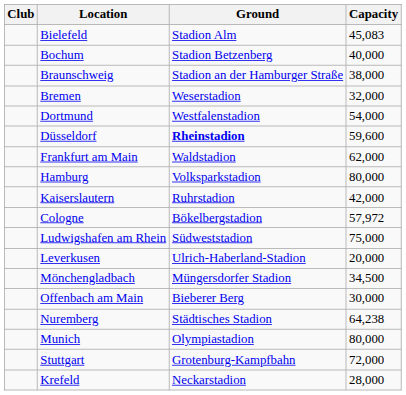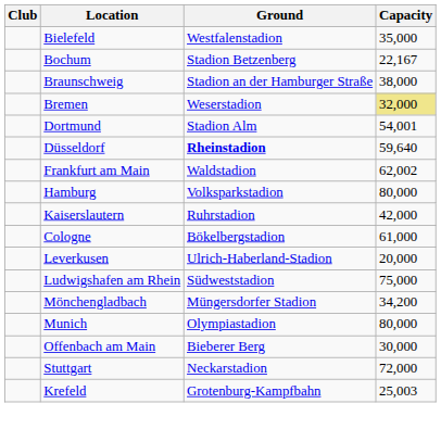Bielefeld | Ground: Stadion Alm -> Westfalenstadion
Bielefeld | Capacity: 45,083 -> 35,000
Bochum | Capacity: 40,000 -> 22,167
Bremen | Capacity: no background -> khaki background
Dortmund | Ground: Westfalenstadion -> Stadion Alm
Dortmund | Capacity: 54,000 -> 54,001
Düsseldorf | Capacity: 59,600 -> 59,640
Frankfurt am Main | Capacity: 62,000 -> 62,002
Cologne | Capacity: 57,972 -> 61,000
rows swapped: Leverkusen <-> Ludwigshafen am Rhein
Mönchengladbach | Capacity: 34,500 -> 34,200
rows swapped: Munich <-> Offenbach am Main
- row: Nuremberg | Städtisches Stadion | 64,238
Stuttgart | Ground: Grotenburg-Kampfbahn -> Neckarstadion
Krefeld | Ground: Neckarstadion -> Grotenburg-Kampfbahn
Krefeld | Capacity: 28,000 -> 25,003
